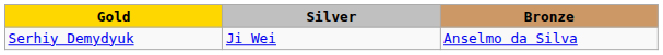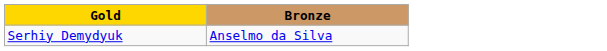- column: Silver | Ji Wei
